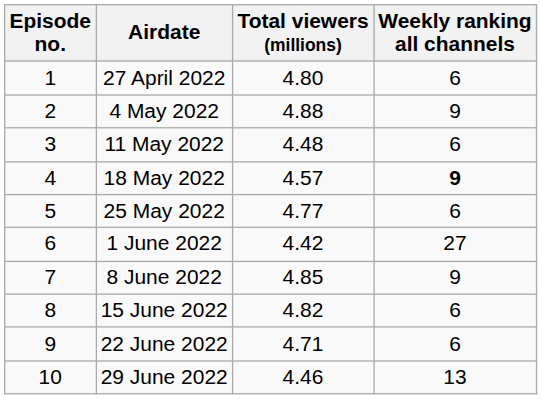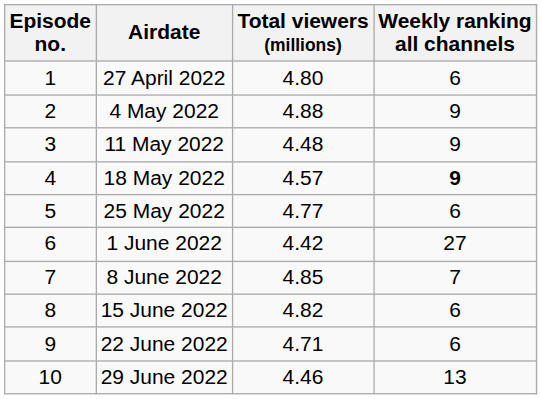11 May 2022 | Weekly ranking all channels: 6 -> 9
8 June 2022 | Weekly ranking all channels: 9 -> 7
